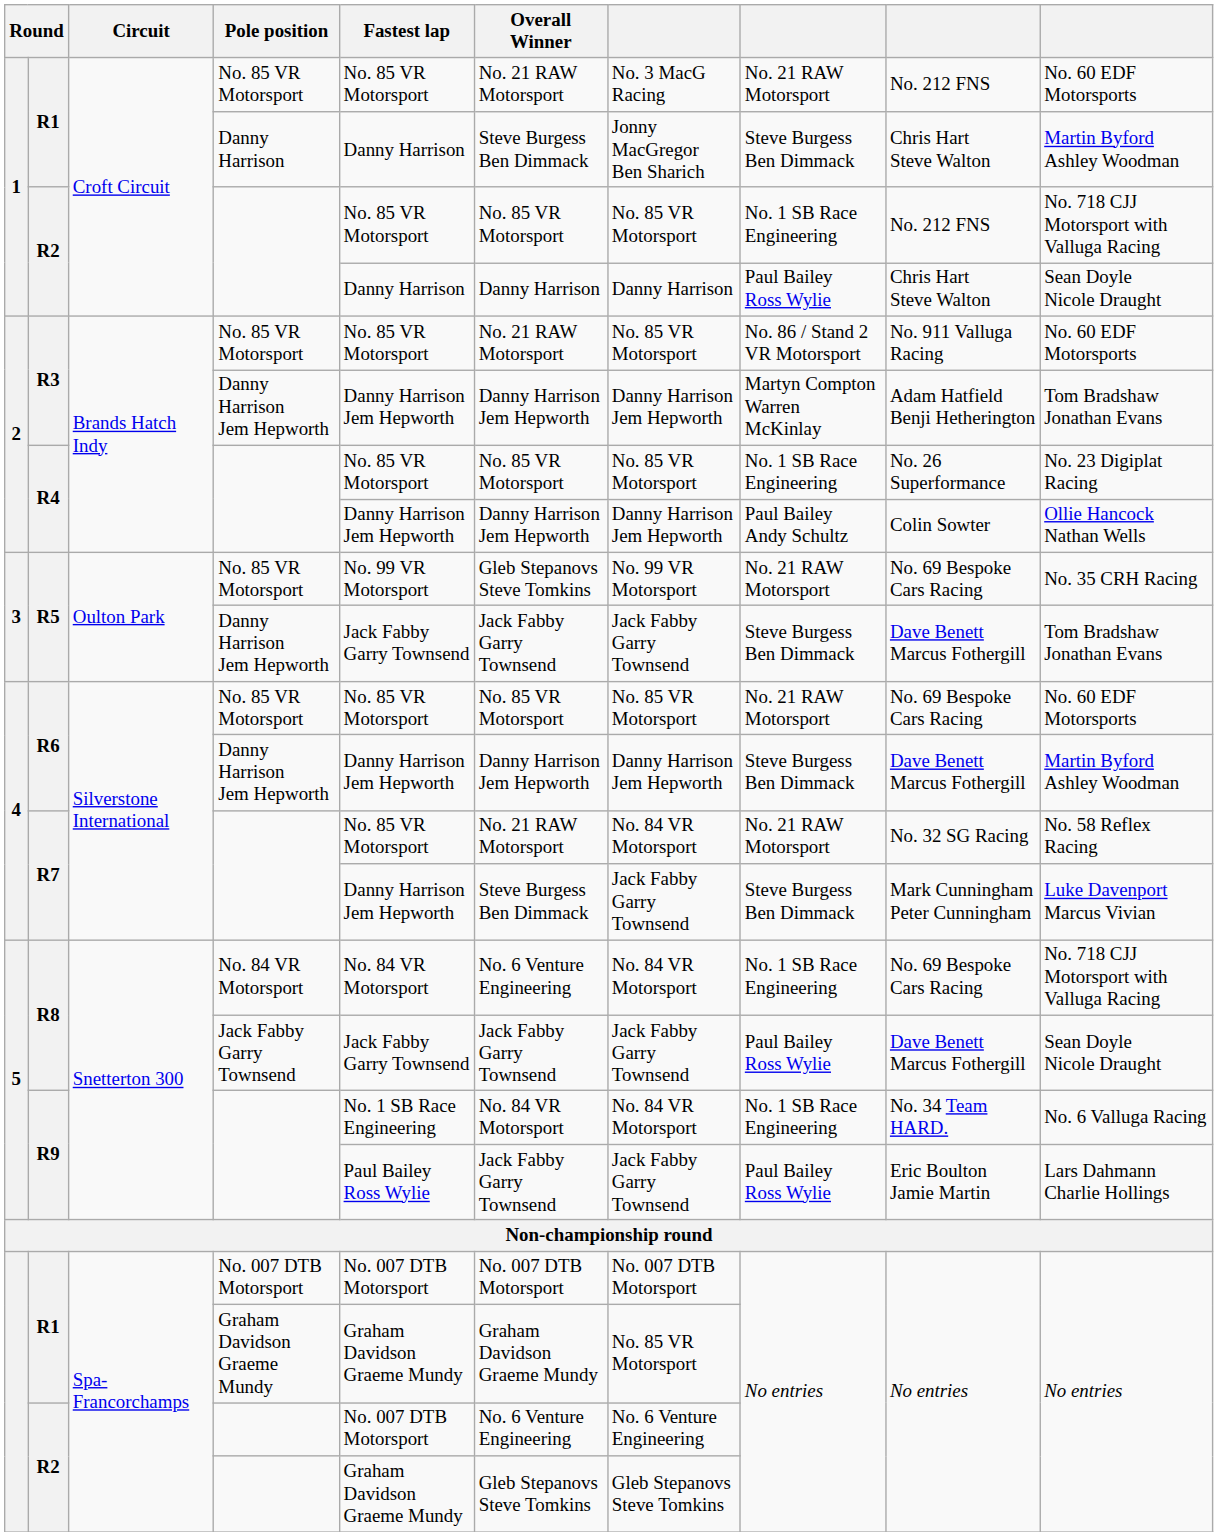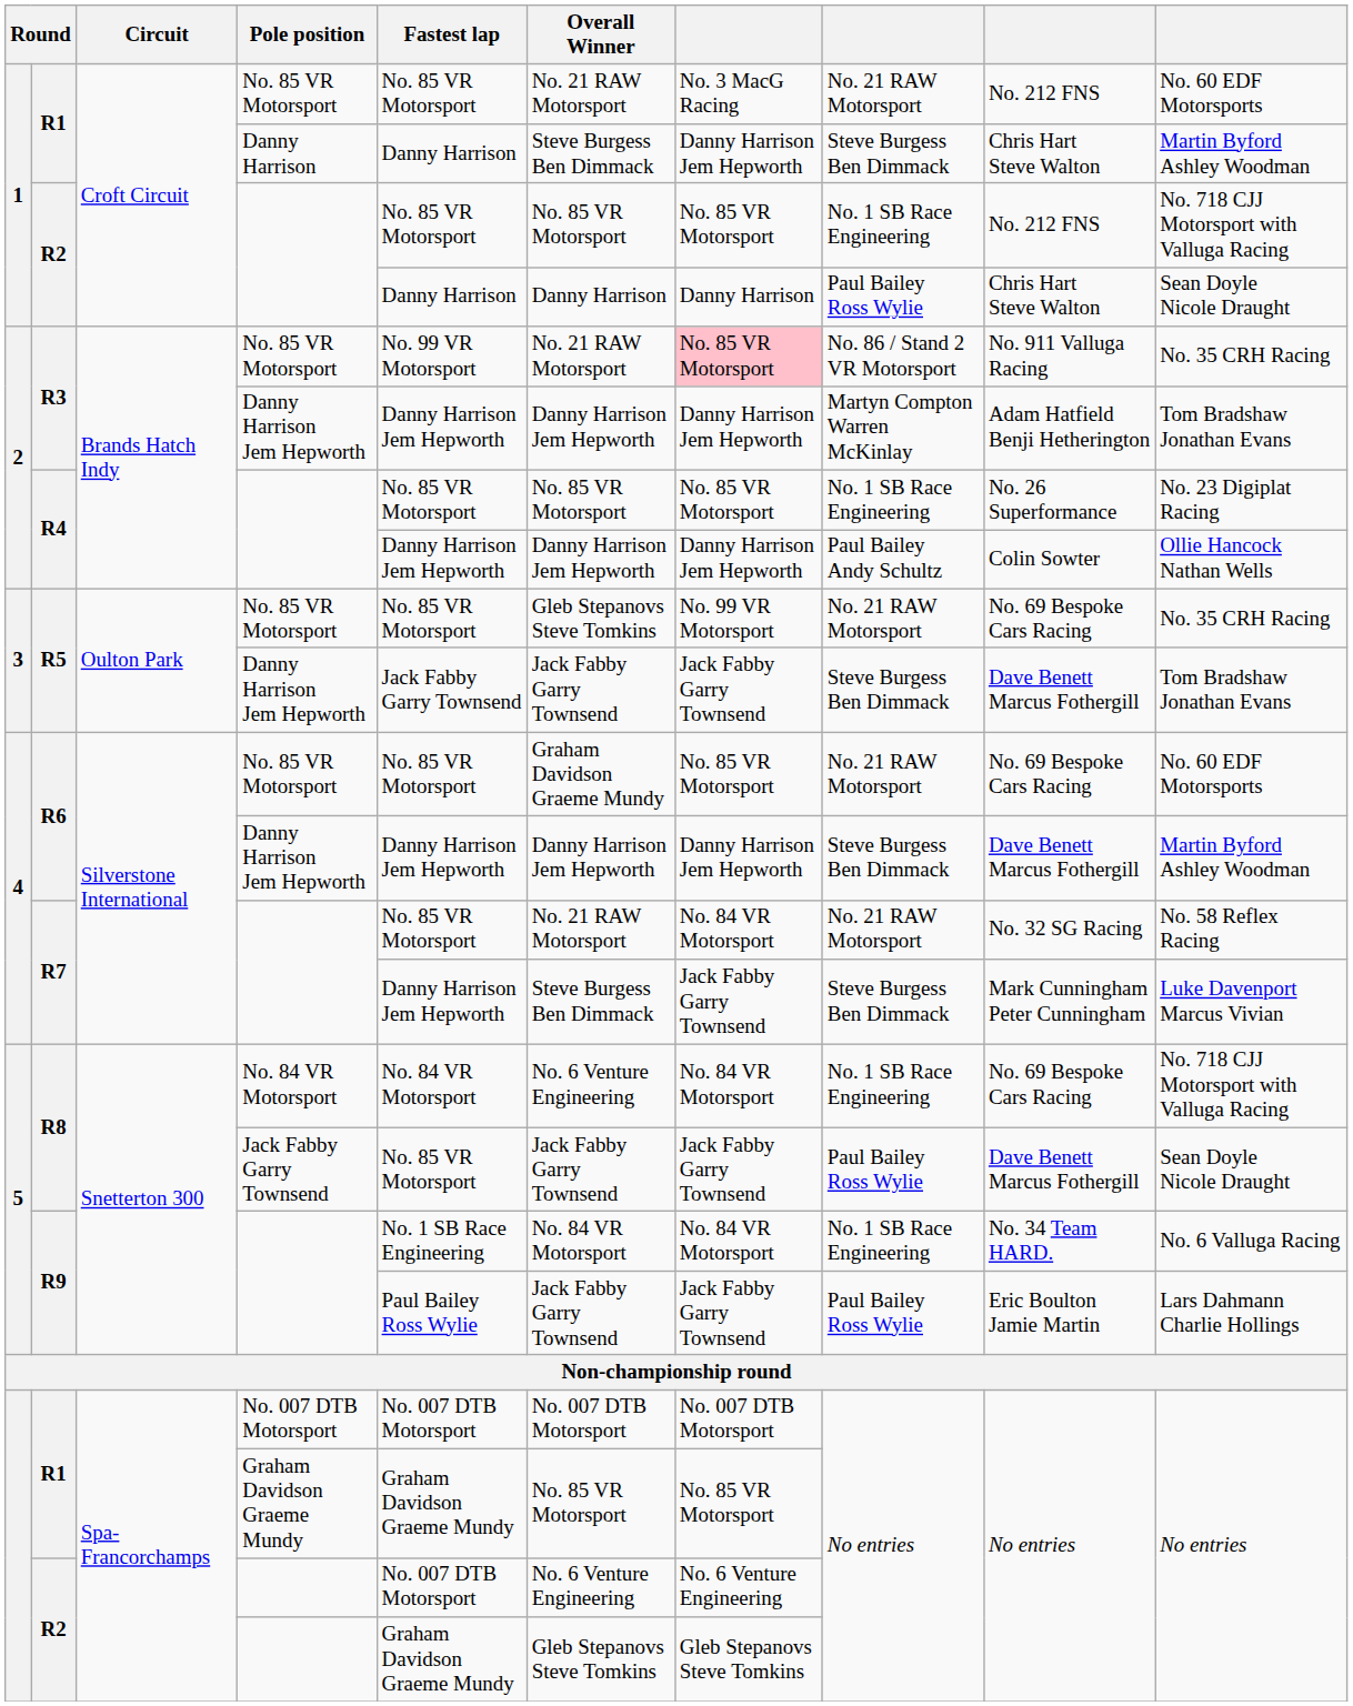R1 / Danny Harrison | column 7: Jonny MacGregor Ben Sharich -> Danny Harrison Jem Hepworth
R3 / No. 85 VR Motorsport | Fastest lap: No. 85 VR Motorsport -> No. 99 VR Motorsport
R3 / No. 85 VR Motorsport | column 7: no background -> pink background
R3 / No. 85 VR Motorsport | column 10: No. 60 EDF Motorsports -> No. 35 CRH Racing
R5 / No. 85 VR Motorsport | Fastest lap: No. 99 VR Motorsport -> No. 85 VR Motorsport
R6 / No. 85 VR Motorsport | Overall Winner: No. 85 VR Motorsport -> Graham Davidson Graeme Mundy
R8 / Jack Fabby Garry Townsend | Fastest lap: Jack Fabby Garry Townsend -> No. 85 VR Motorsport
R1 / Graham Davidson Graeme Mundy | Overall Winner: Graham Davidson Graeme Mundy -> No. 85 VR Motorsport
